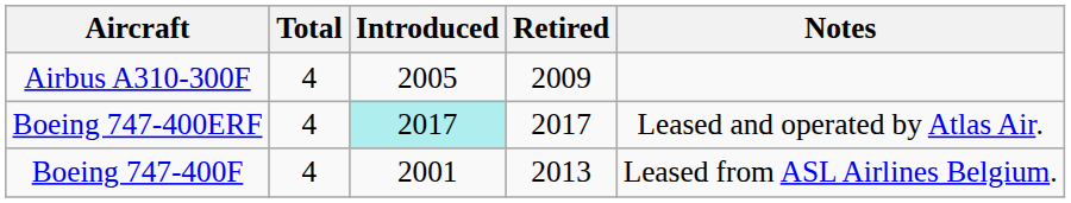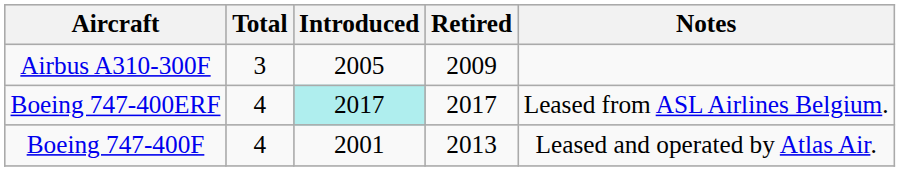Airbus A310-300F | Total: 4 -> 3
Boeing 747-400ERF | Notes: Leased and operated by Atlas Air. -> Leased from ASL Airlines Belgium.
Boeing 747-400F | Notes: Leased from ASL Airlines Belgium. -> Leased and operated by Atlas Air.
